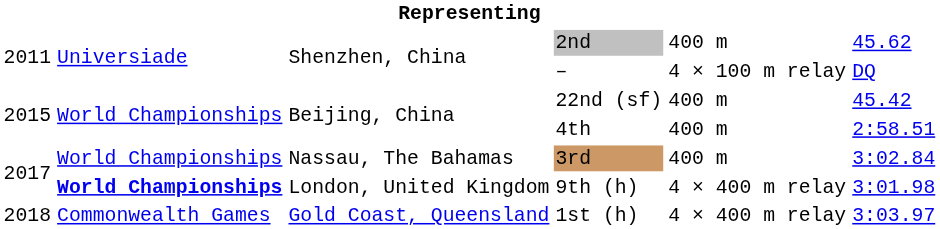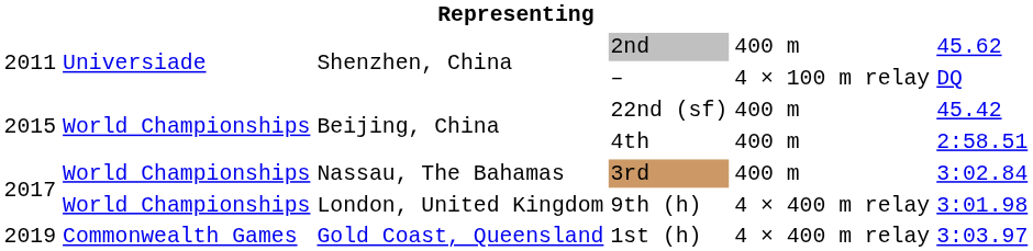9th (h) | column 2: bold -> normal
1st (h) | column 1: 2018 -> 2019
